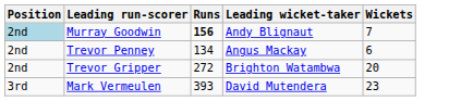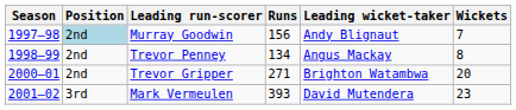+ column: Season | 1997–98 | 1998–99 | 2000–01 | 2001–02
Murray Goodwin | Runs: bold -> normal
Trevor Penney | Wickets: 6 -> 8
Trevor Gripper | Runs: 272 -> 271
